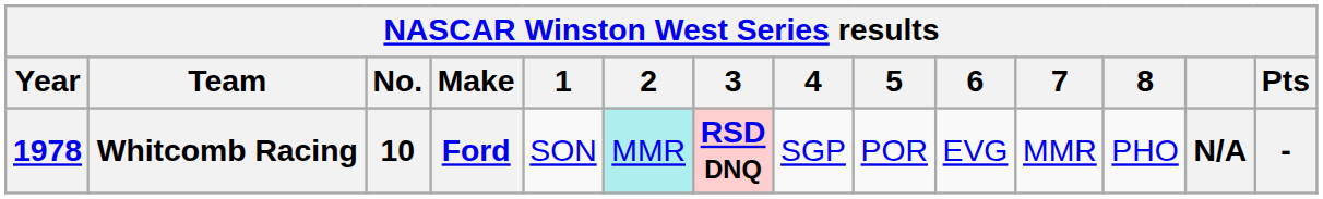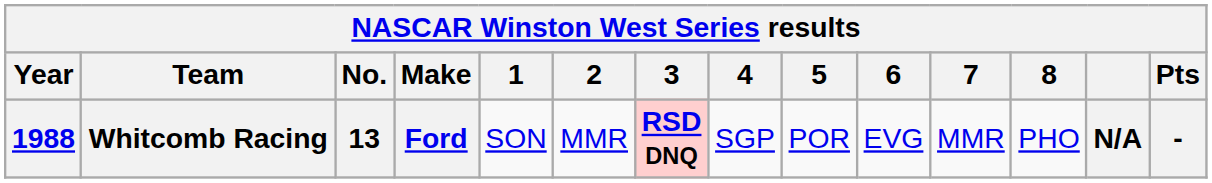Whitcomb Racing | Year: 1978 -> 1988
Whitcomb Racing | No.: 10 -> 13
Whitcomb Racing | 2: paleturquoise background -> no background
